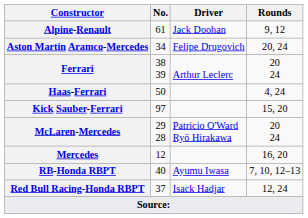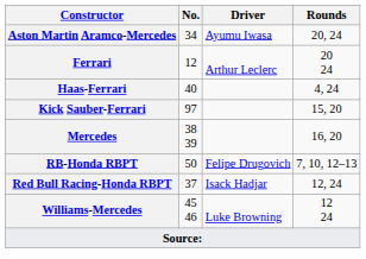- row: Alpine-Renault | 61 | Jack Doohan | 9, 12
Aston Martin Aramco-Mercedes | Driver: Felipe Drugovich -> Ayumu Iwasa
Ferrari | No.: 38 39 -> 12
Haas-Ferrari | No.: 50 -> 40
- row: McLaren-Mercedes | 29 28 | Patricio O'Ward Ryō Hirakawa | 20 24
Mercedes | No.: 12 -> 38 39
RB-Honda RBPT | No.: 40 -> 50
RB-Honda RBPT | Driver: Ayumu Iwasa -> Felipe Drugovich
+ row: Williams-Mercedes | 45 46 | Luke Browning | 12 24
